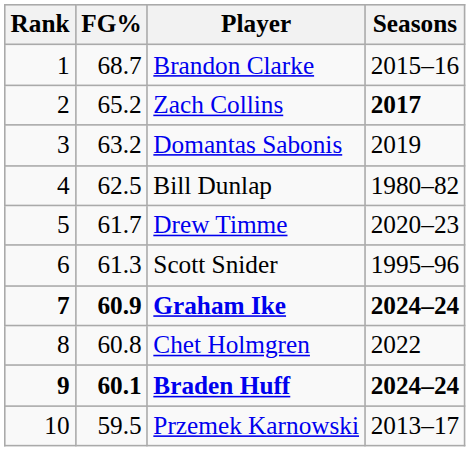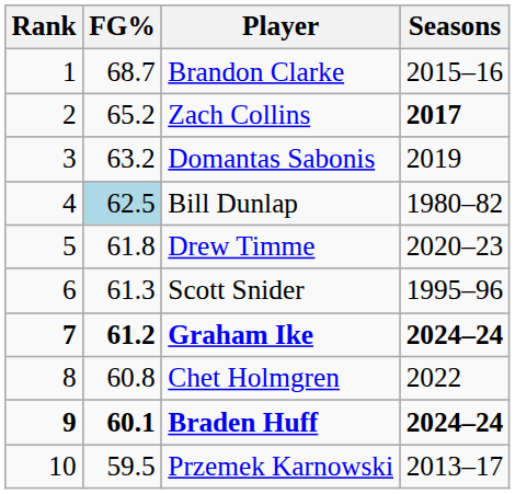Bill Dunlap | FG%: no background -> lightblue background
Drew Timme | FG%: 61.7 -> 61.8
Graham Ike | FG%: 60.9 -> 61.2
